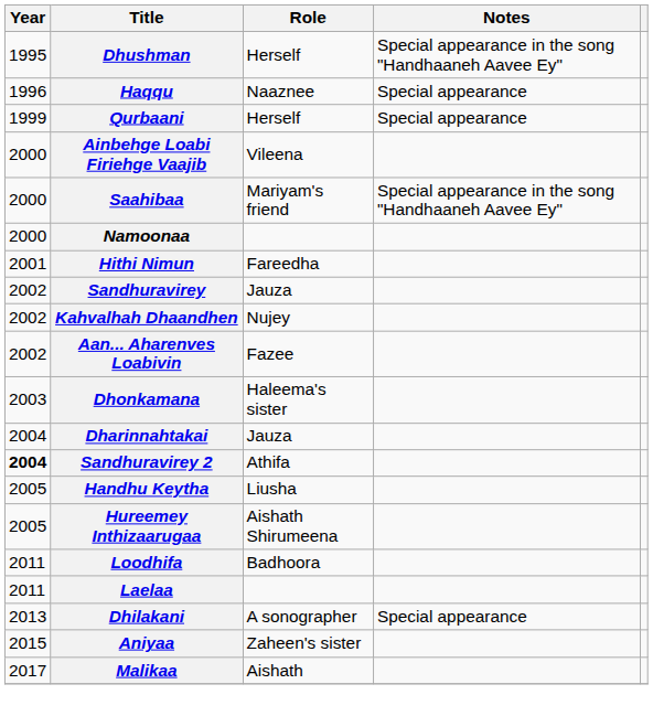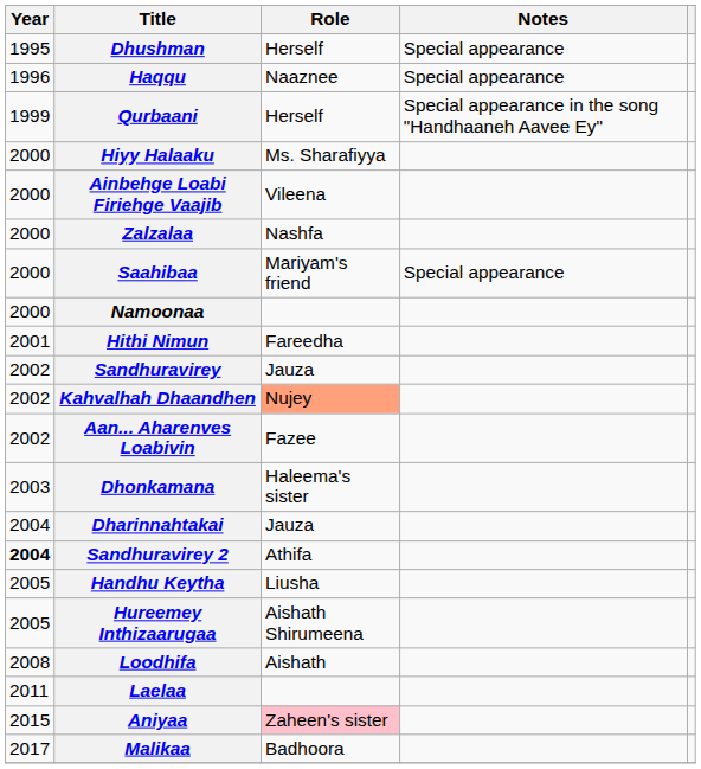Dhushman | Notes: Special appearance in the song "Handhaaneh Aavee Ey" -> Special appearance
Qurbaani | Notes: Special appearance -> Special appearance in the song "Handhaaneh Aavee Ey"
+ row: 2000 | Hiyy Halaaku | Ms. Sharafiyya
+ row: 2000 | Zalzalaa | Nashfa
Saahibaa | Notes: Special appearance in the song "Handhaaneh Aavee Ey" -> Special appearance
Kahvalhah Dhaandhen | Role: no background -> lightsalmon background
Loodhifa | Year: 2011 -> 2008
Loodhifa | Role: Badhoora -> Aishath
- row: 2013 | Dhilakani | A sonographer | Special appearance
Aniyaa | Role: no background -> pink background
Malikaa | Role: Aishath -> Badhoora
